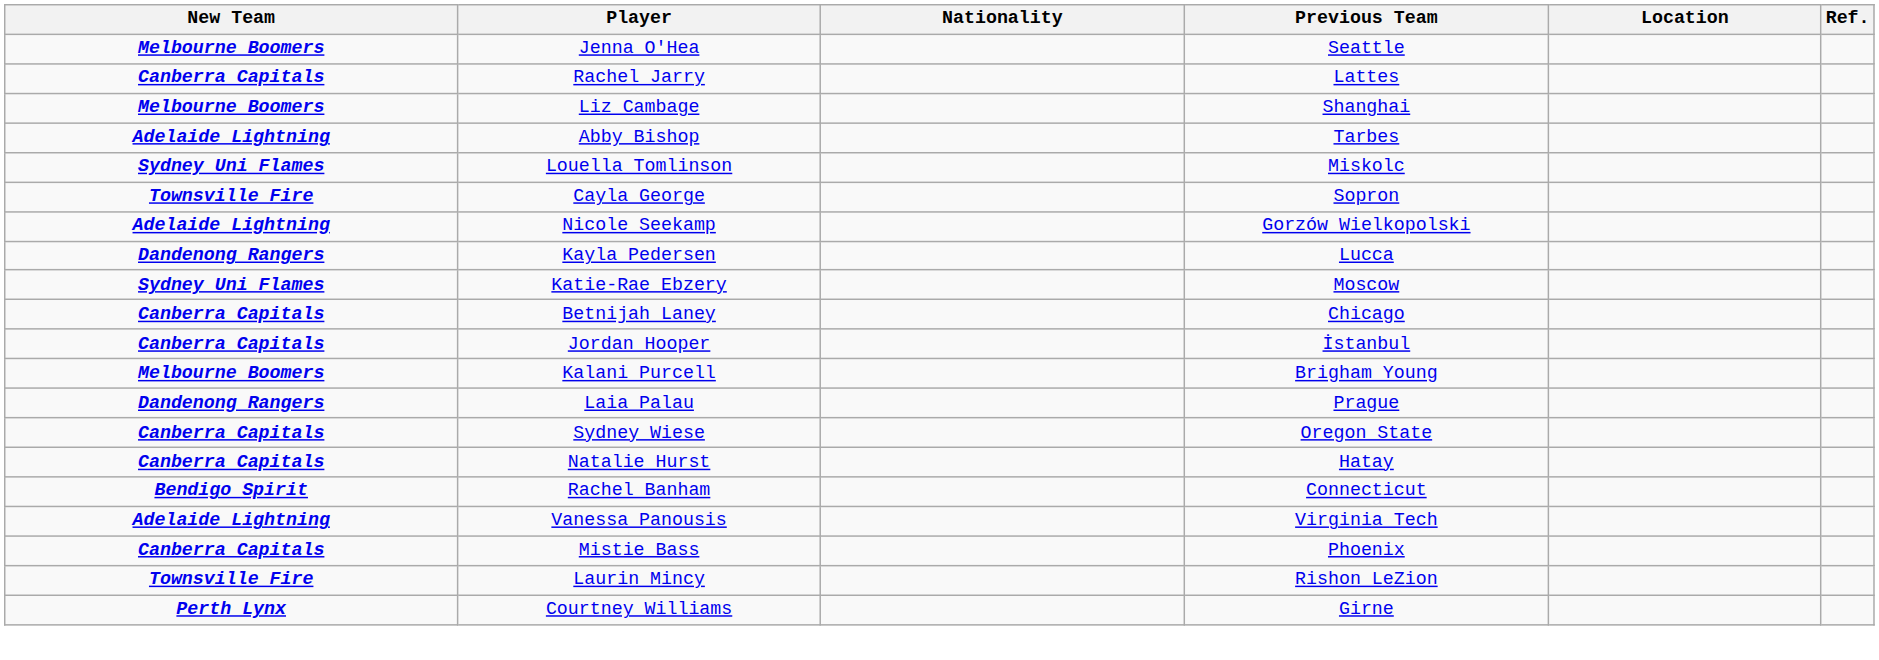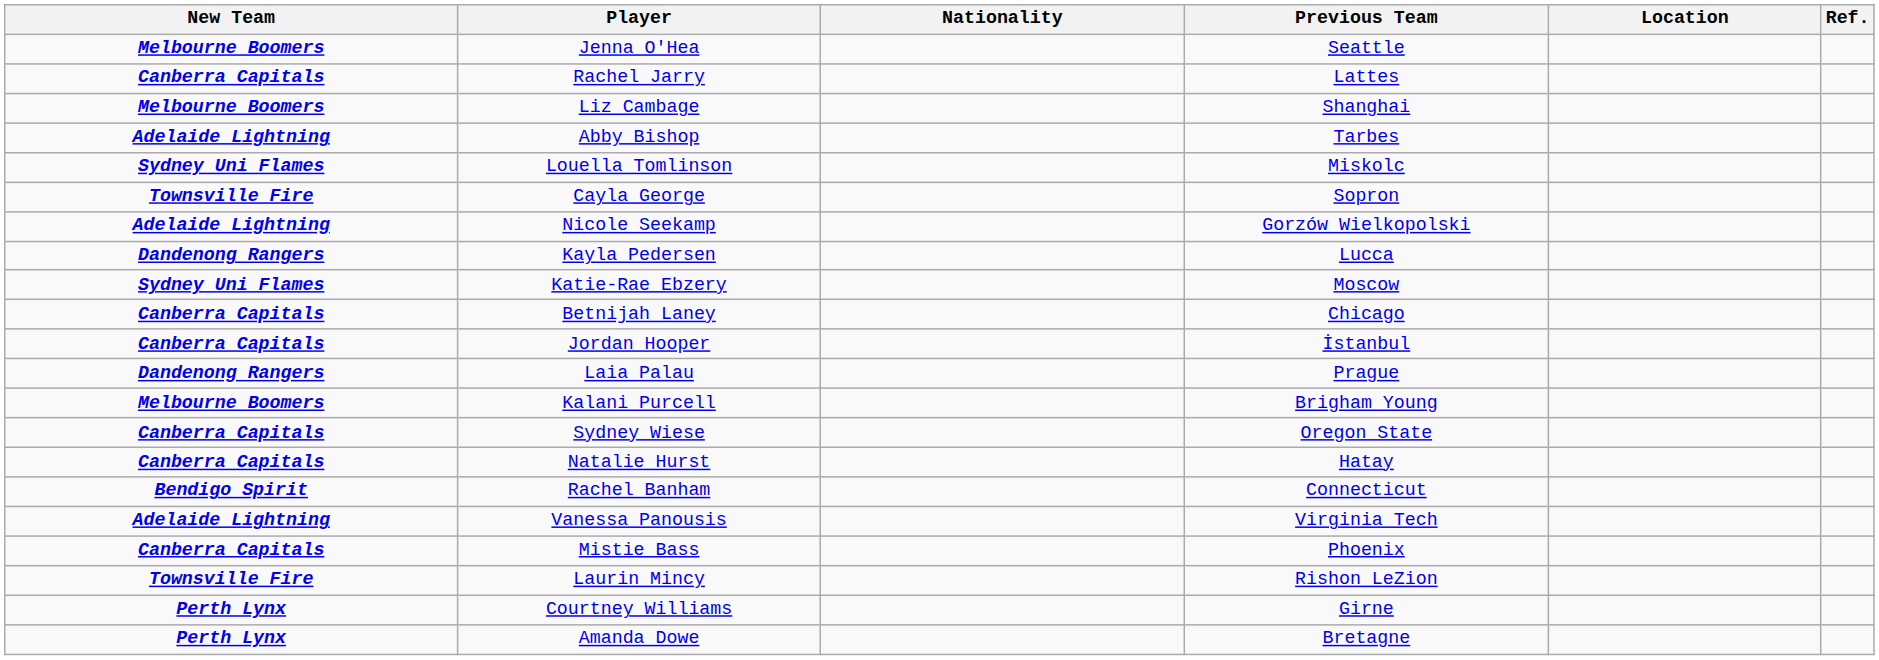rows swapped: Kalani Purcell <-> Laia Palau
+ row: Perth Lynx | Amanda Dowe | Bretagne
